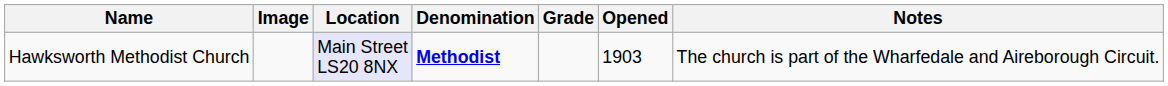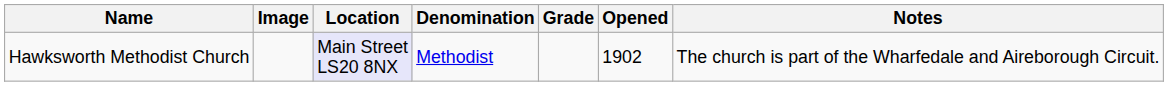Hawksworth Methodist Church | Denomination: bold -> normal
Hawksworth Methodist Church | Opened: 1903 -> 1902
